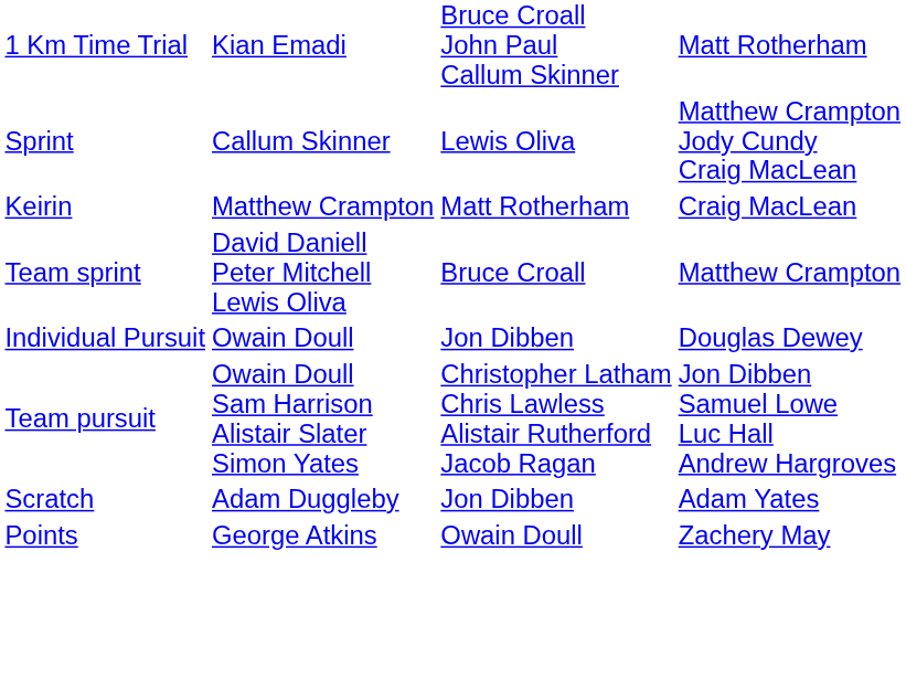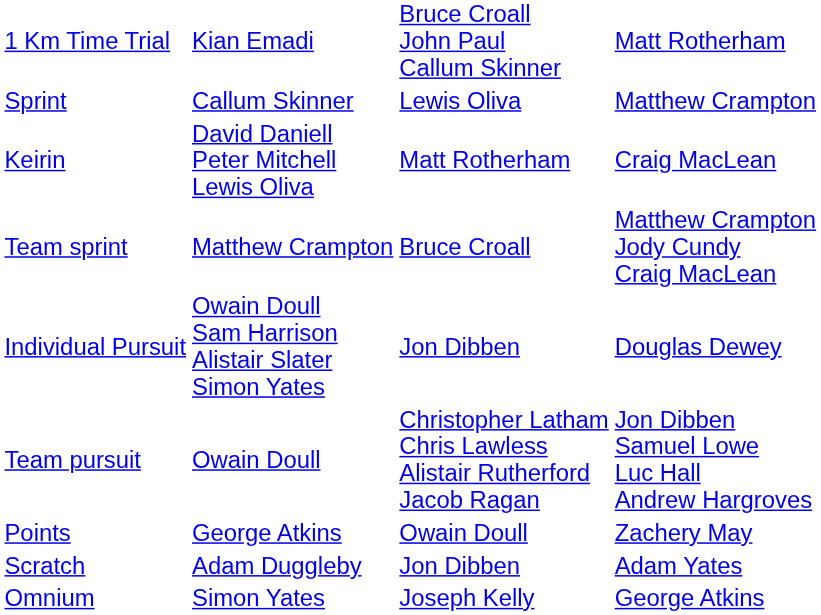Sprint | column 4: Matthew Crampton Jody Cundy Craig MacLean -> Matthew Crampton
Keirin | column 2: Matthew Crampton -> David Daniell Peter Mitchell Lewis Oliva
Team sprint | column 2: David Daniell Peter Mitchell Lewis Oliva -> Matthew Crampton
Team sprint | column 4: Matthew Crampton -> Matthew Crampton Jody Cundy Craig MacLean
Individual Pursuit | column 2: Owain Doull -> Owain Doull Sam Harrison Alistair Slater Simon Yates
Team pursuit | column 2: Owain Doull Sam Harrison Alistair Slater Simon Yates -> Owain Doull
rows swapped: Points <-> Scratch
+ row: Omnium | Simon Yates | Joseph Kelly | George Atkins
